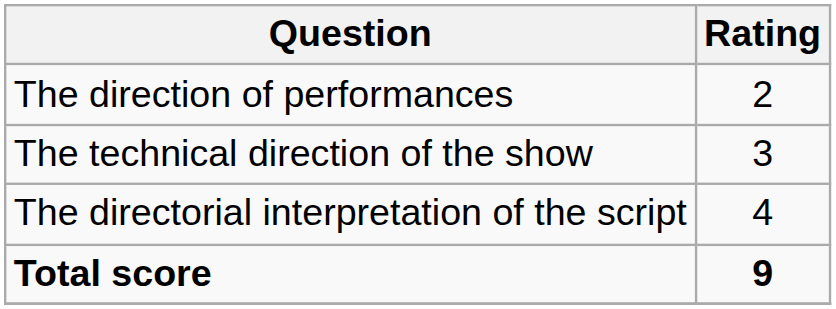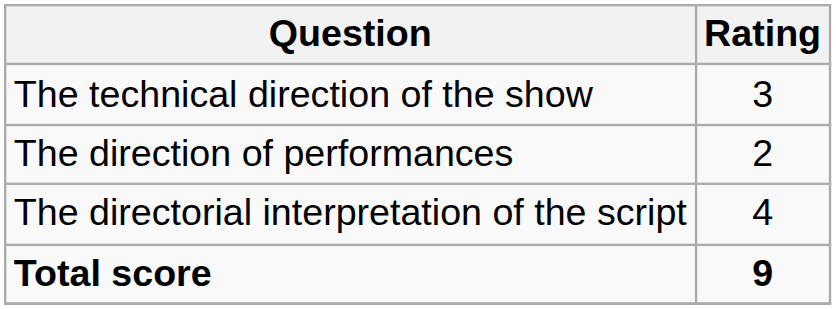rows swapped: The technical direction of the show <-> The direction of performances
